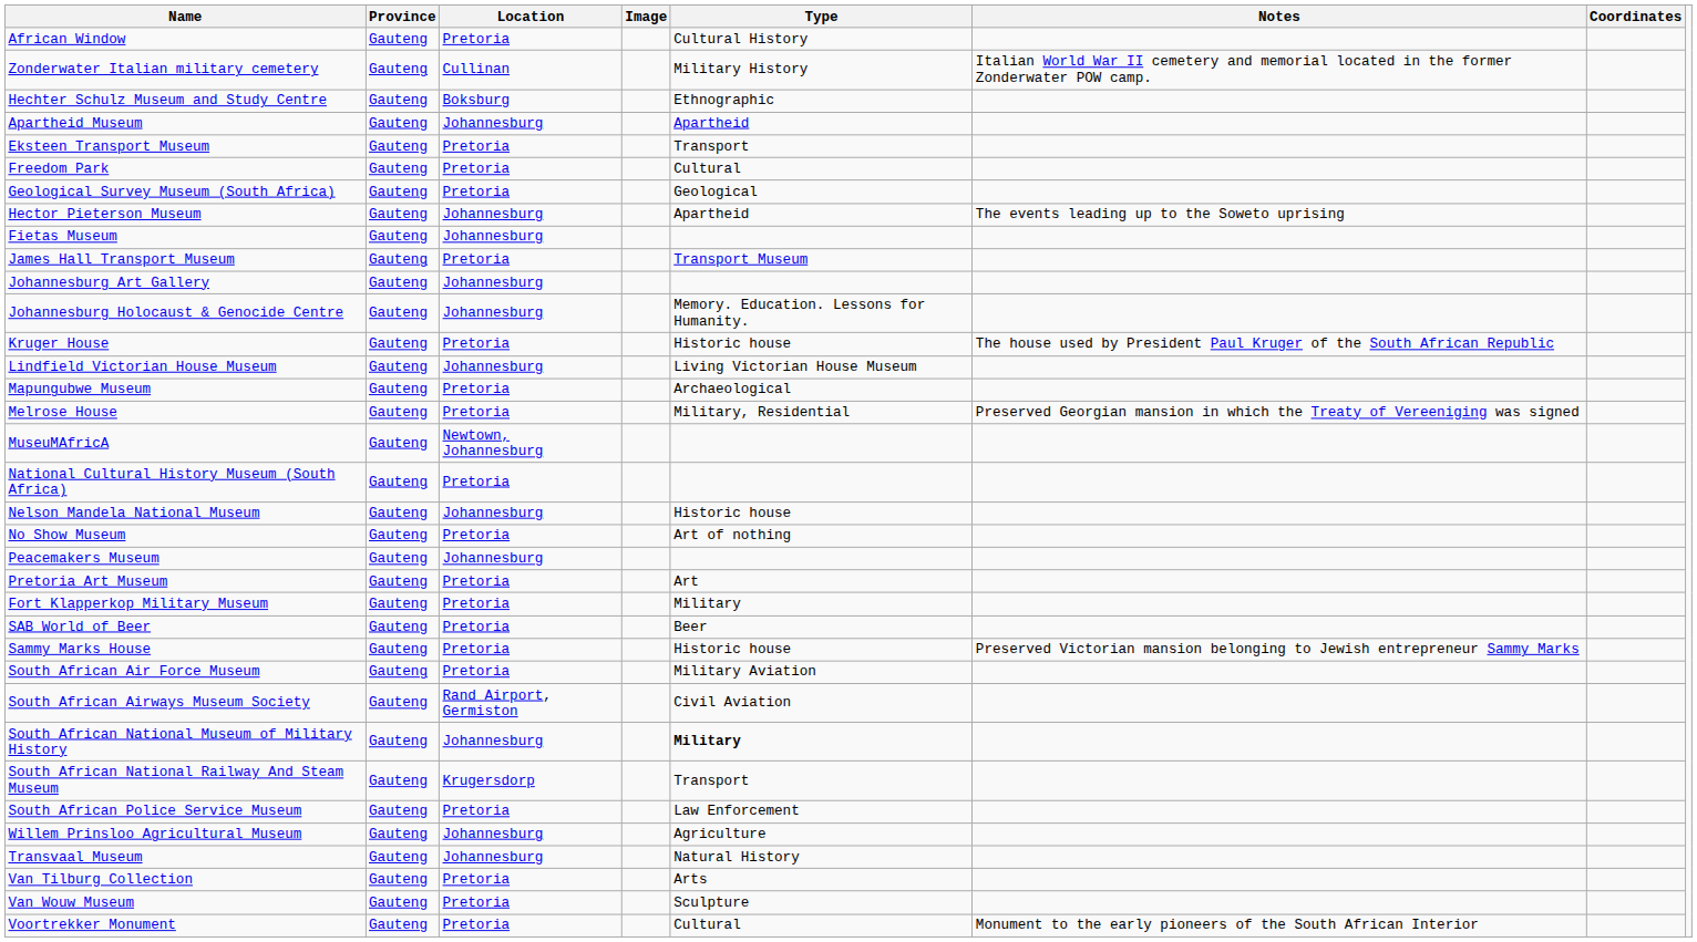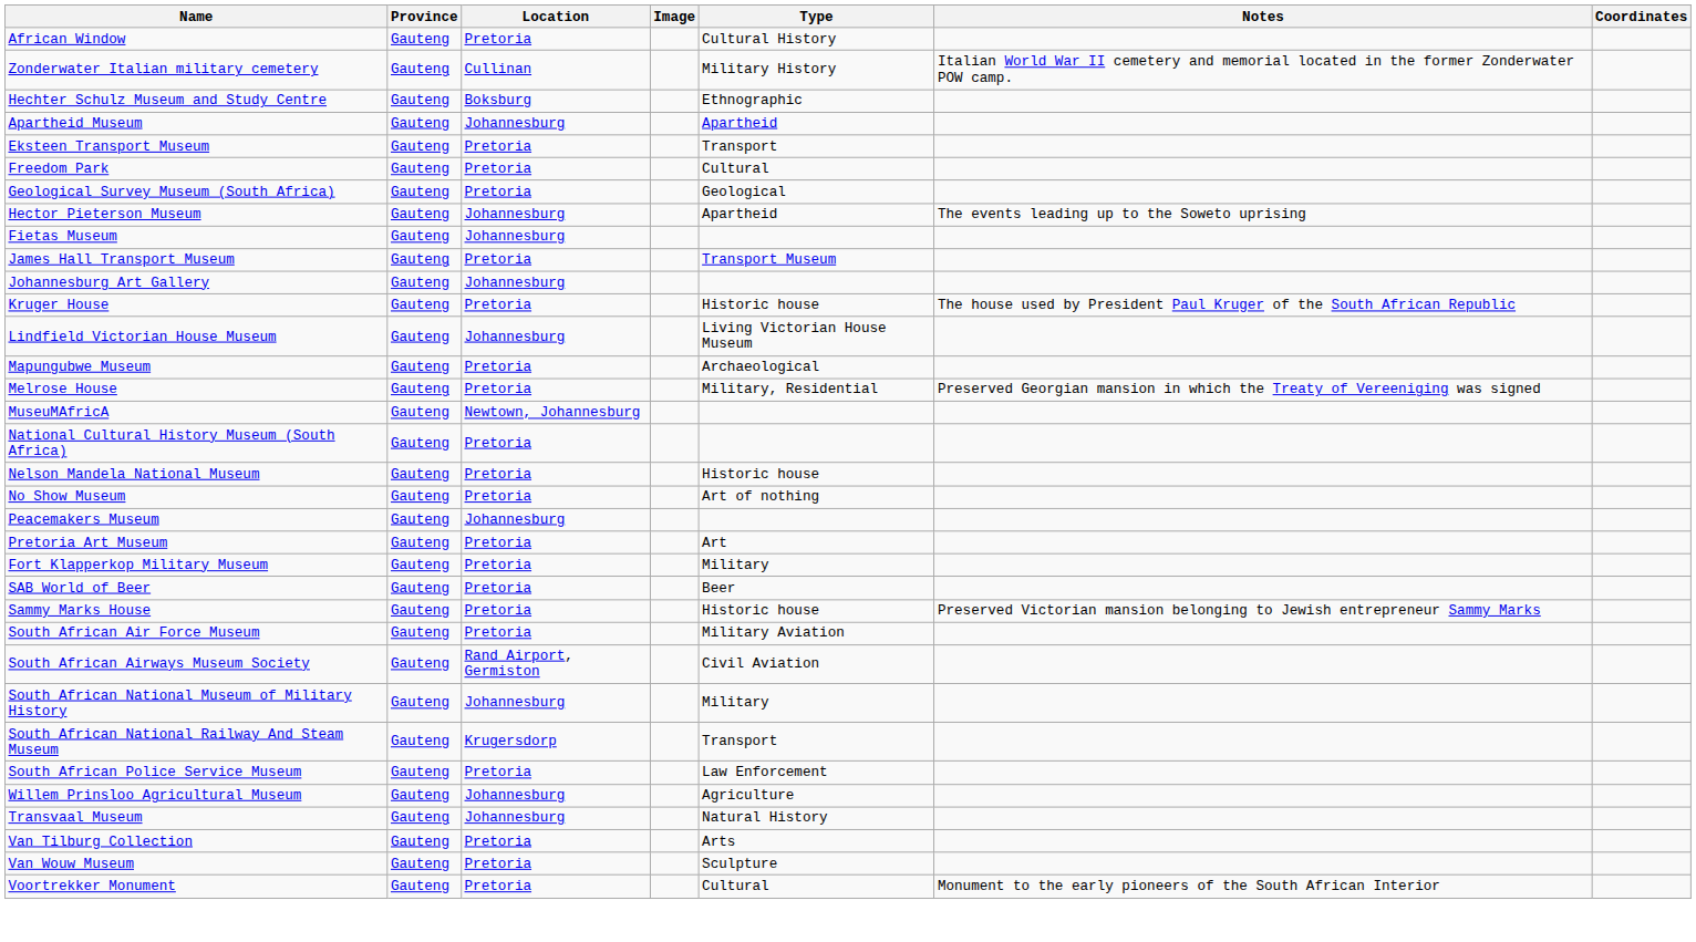- row: Johannesburg Holocaust & Genocide Centre | Gauteng | Johannesburg | Memory. Education. Lessons for Humanity.
Nelson Mandela National Museum | Location: Johannesburg -> Pretoria
South African National Museum of Military History | Type: bold -> normal
